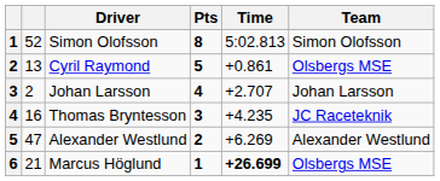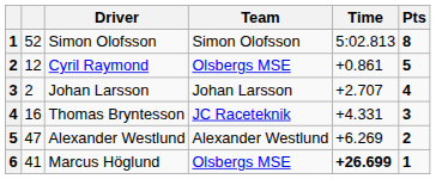columns swapped: Team <-> Pts
Cyril Raymond | column 2: 13 -> 12
Thomas Bryntesson | Time: +4.235 -> +4.331
Marcus Höglund | column 2: 21 -> 41
